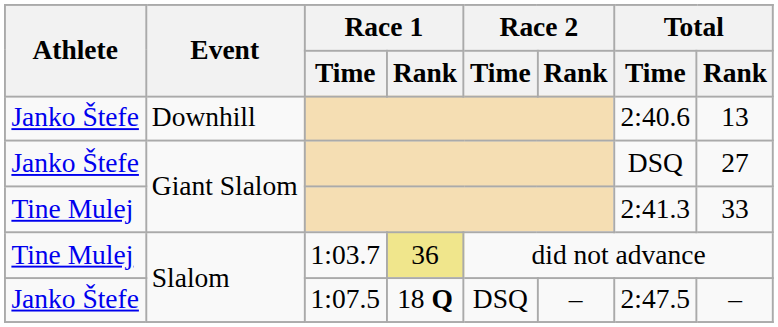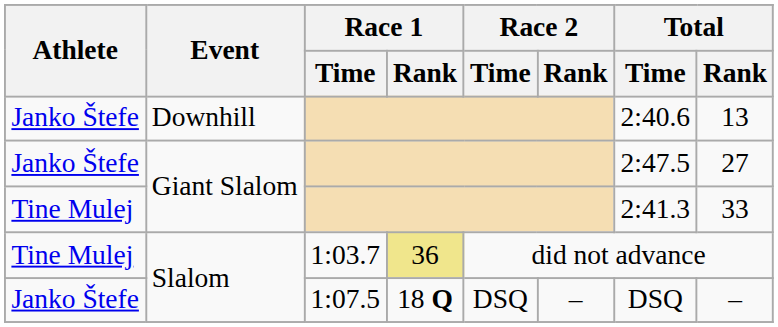Janko Štefe / Giant Slalom | Total / Time: DSQ -> 2:47.5
Janko Štefe / Slalom | Total / Time: 2:47.5 -> DSQ
